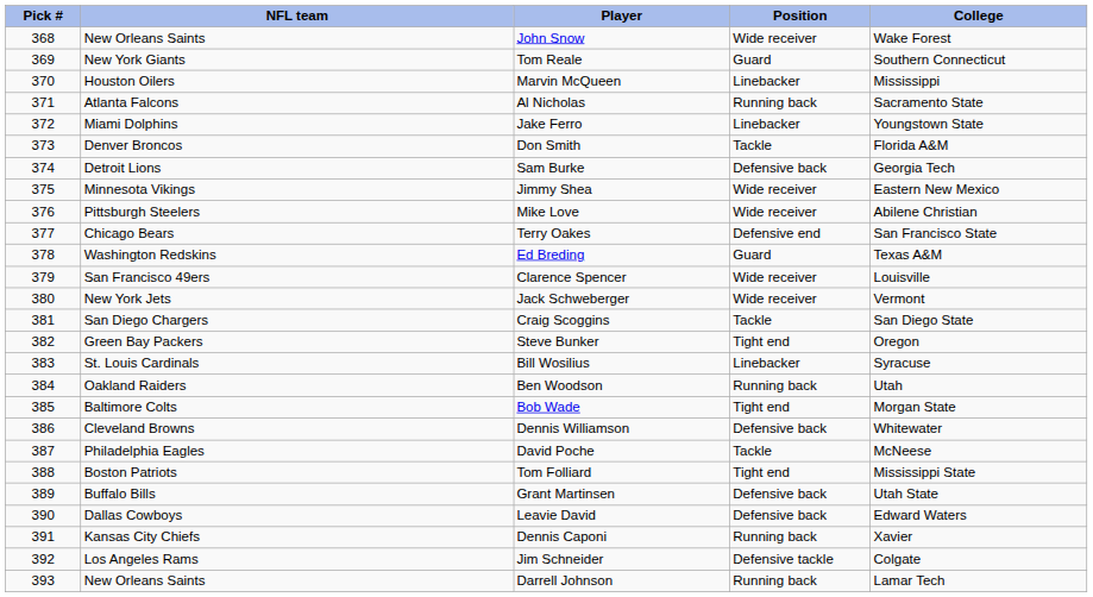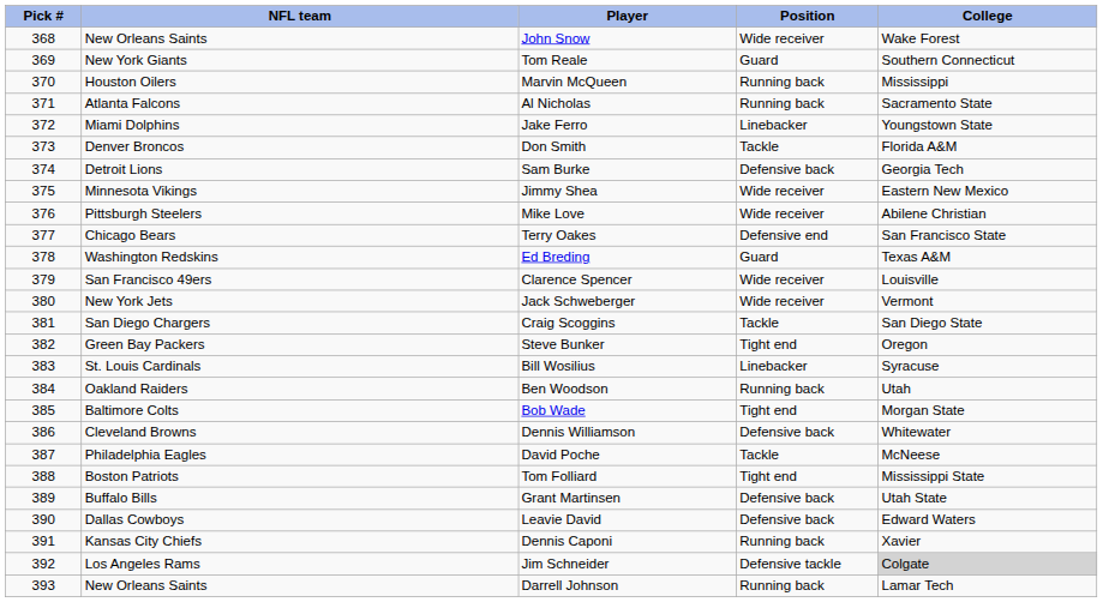Marvin McQueen | Position: Linebacker -> Running back
Jim Schneider | College: no background -> lightgrey background
